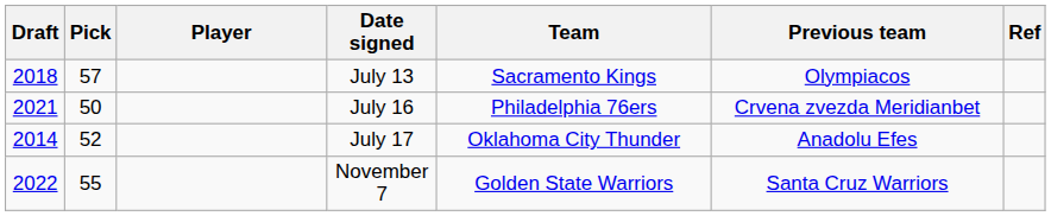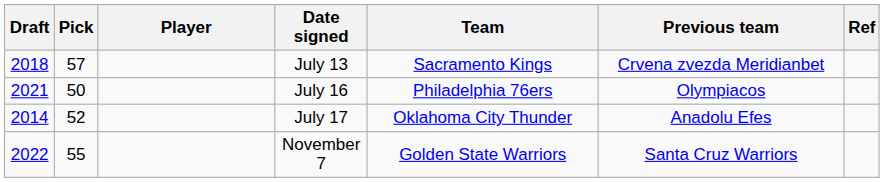July 13 | Previous team: Olympiacos -> Crvena zvezda Meridianbet
July 16 | Previous team: Crvena zvezda Meridianbet -> Olympiacos
